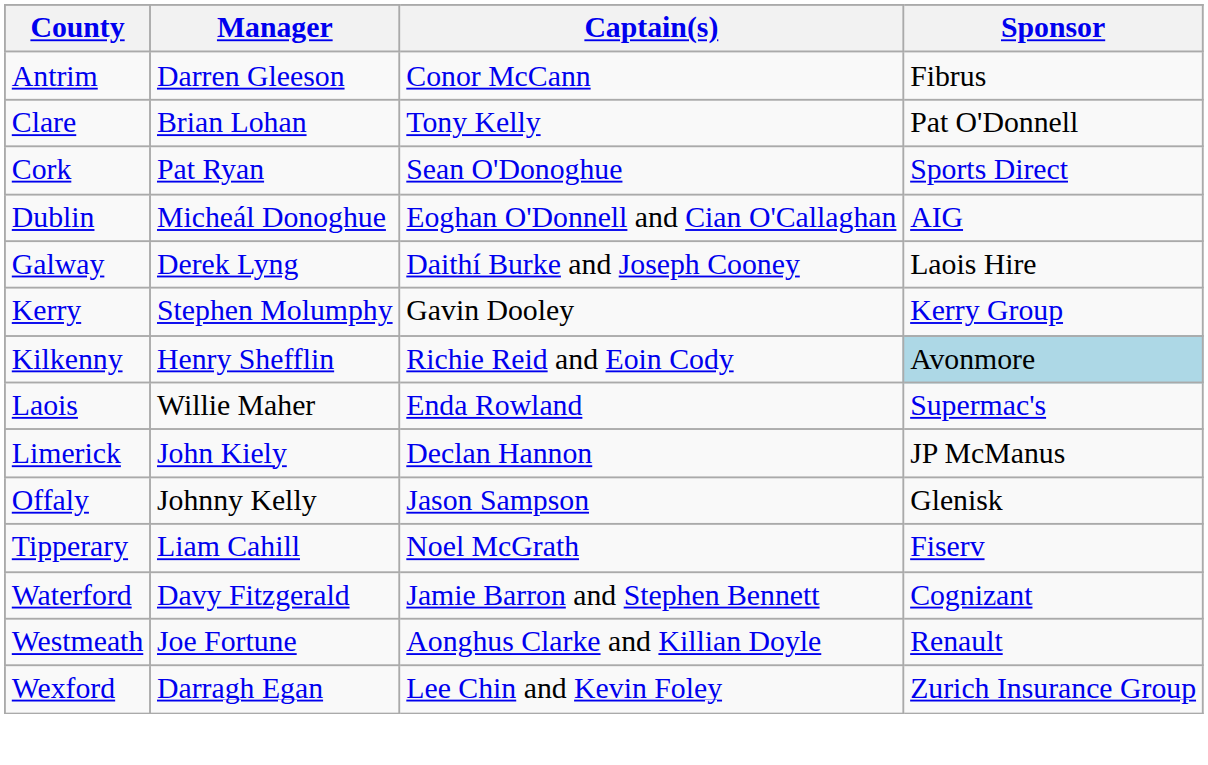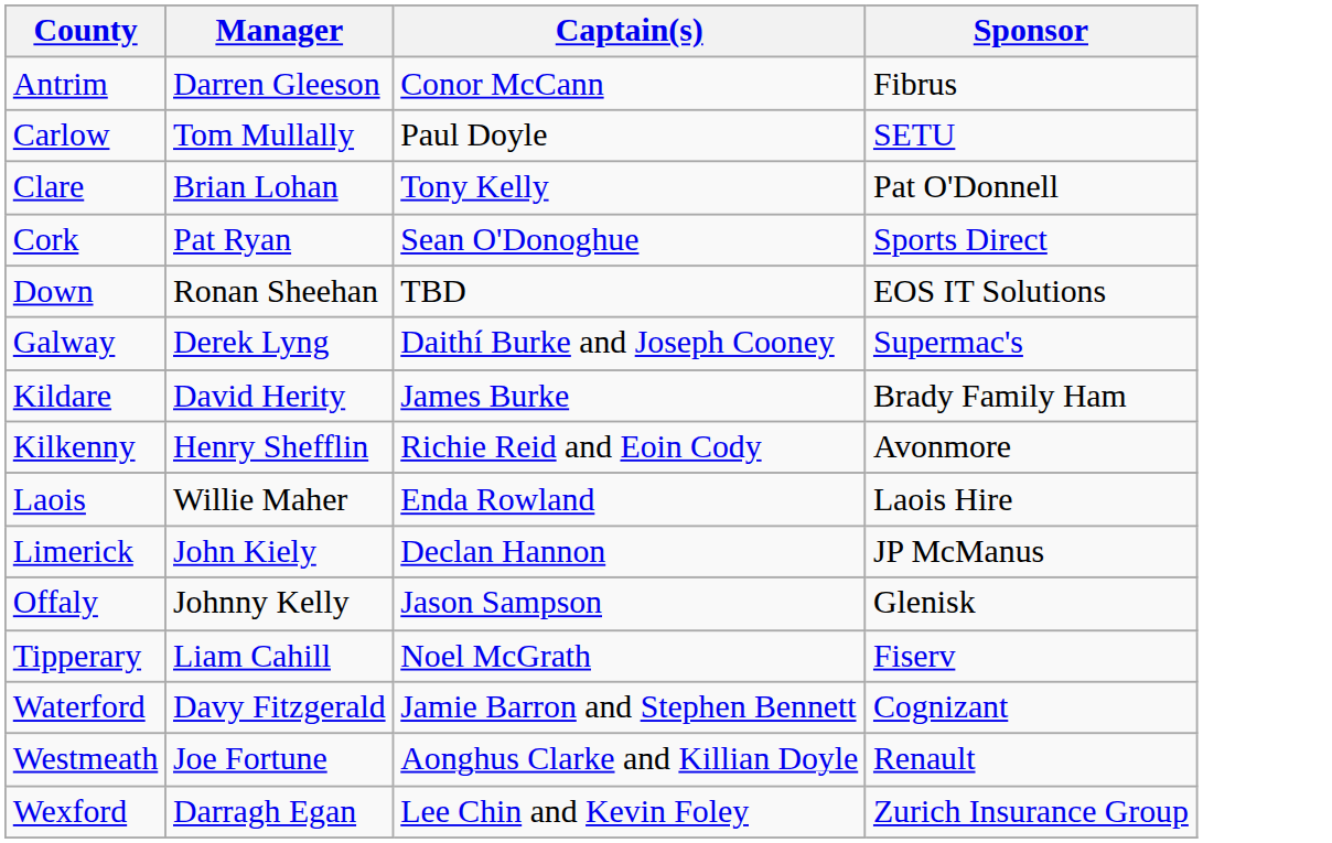+ row: Carlow | Tom Mullally | Paul Doyle | SETU
+ row: Down | Ronan Sheehan | TBD | EOS IT Solutions
- row: Dublin | Micheál Donoghue | Eoghan O'Donnell and Cian O'Callaghan | AIG
Galway | Sponsor: Laois Hire -> Supermac's
- row: Kerry | Stephen Molumphy | Gavin Dooley | Kerry Group
+ row: Kildare | David Herity | James Burke | Brady Family Ham
Kilkenny | Sponsor: lightblue background -> no background
Laois | Sponsor: Supermac's -> Laois Hire
